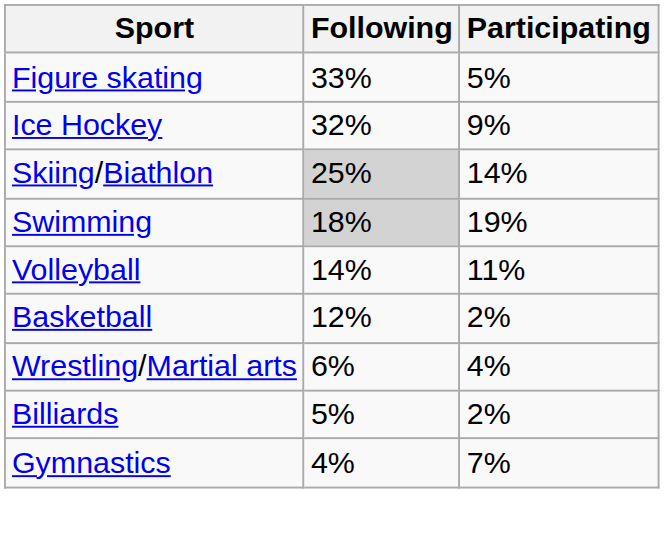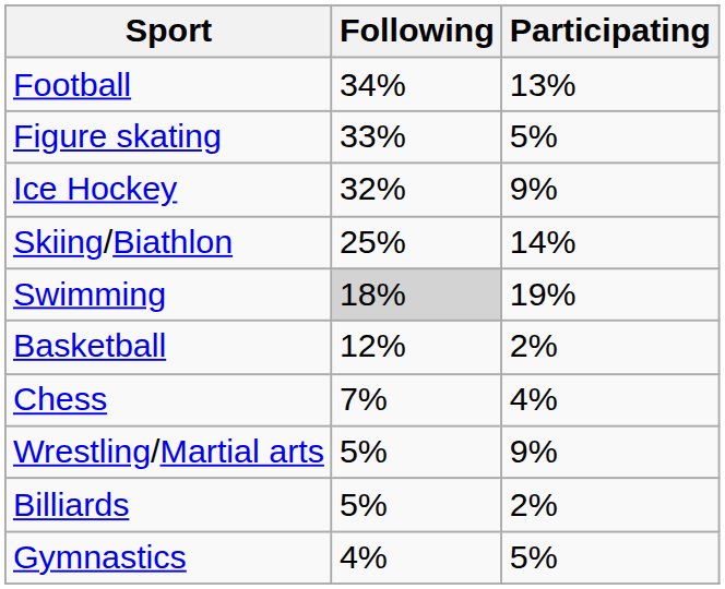+ row: Football | 34% | 13%
Skiing/Biathlon | Following: lightgrey background -> no background
- row: Volleyball | 14% | 11%
+ row: Chess | 7% | 4%
Wrestling/Martial arts | Following: 6% -> 5%
Wrestling/Martial arts | Participating: 4% -> 9%
Gymnastics | Participating: 7% -> 5%
